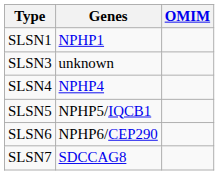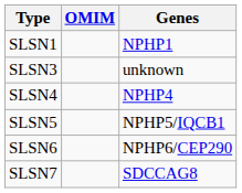columns swapped: OMIM <-> Genes
